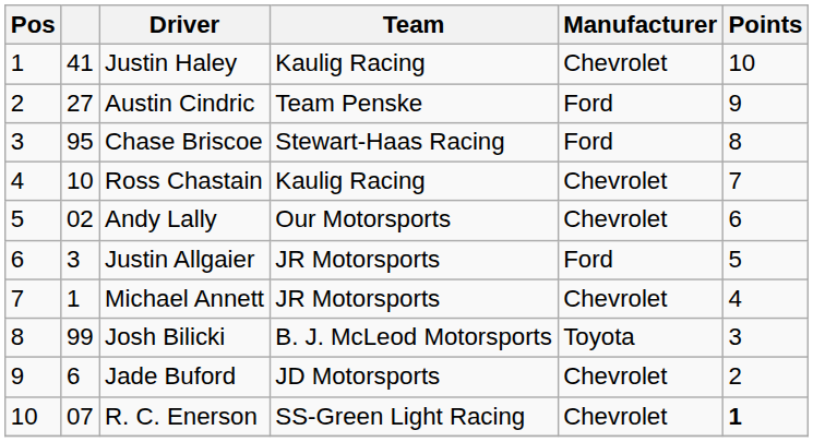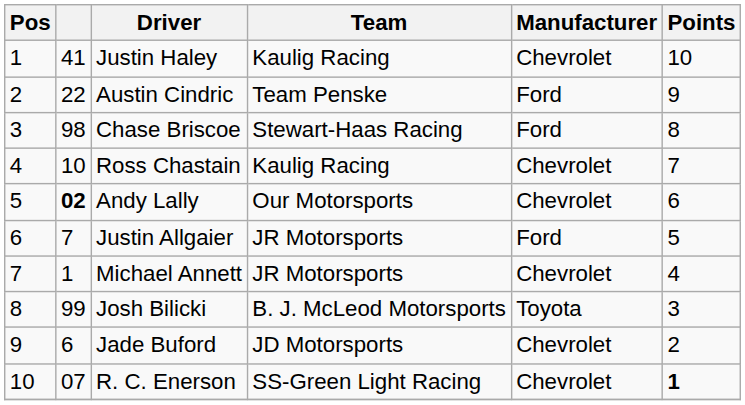Austin Cindric | column 2: 27 -> 22
Chase Briscoe | column 2: 95 -> 98
Andy Lally | column 2: normal -> bold
Justin Allgaier | column 2: 3 -> 7
